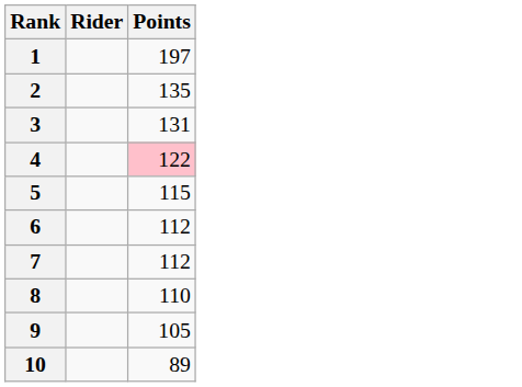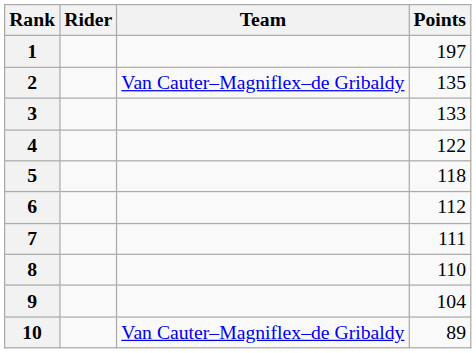+ column: Team | Van Cauter–Magniflex–de Gribaldy | Van Cauter–Magniflex–de Gribaldy
3 | Points: 131 -> 133
4 | Points: pink background -> no background
5 | Points: 115 -> 118
7 | Points: 112 -> 111
9 | Points: 105 -> 104
